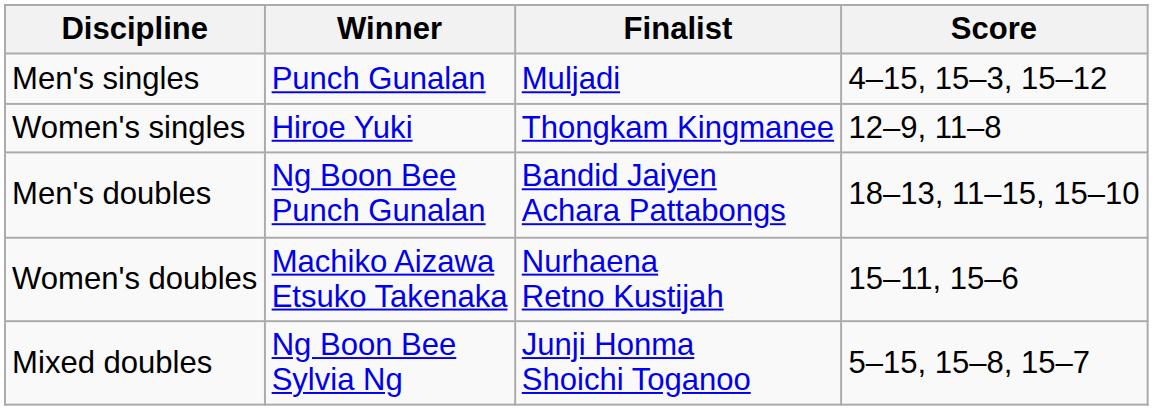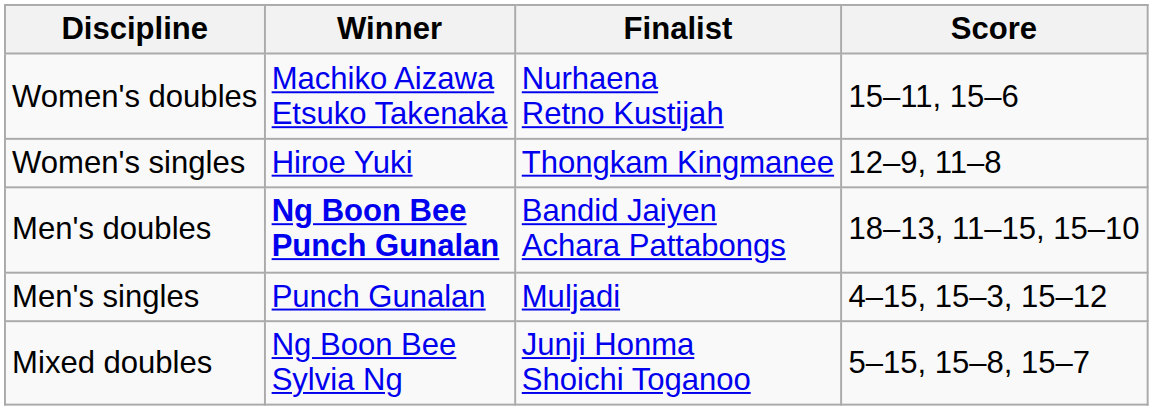rows swapped: Men's singles <-> Women's doubles
Men's doubles | Winner: normal -> bold
